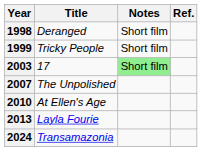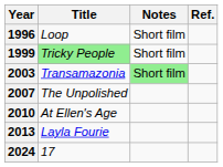+ row: 1996 | Loop | Short film
- row: 1998 | Deranged | Short film
1999 | Title: no background -> lightgreen background
2003 | Title: 17 -> Transamazonia
2024 | Title: Transamazonia -> 17
